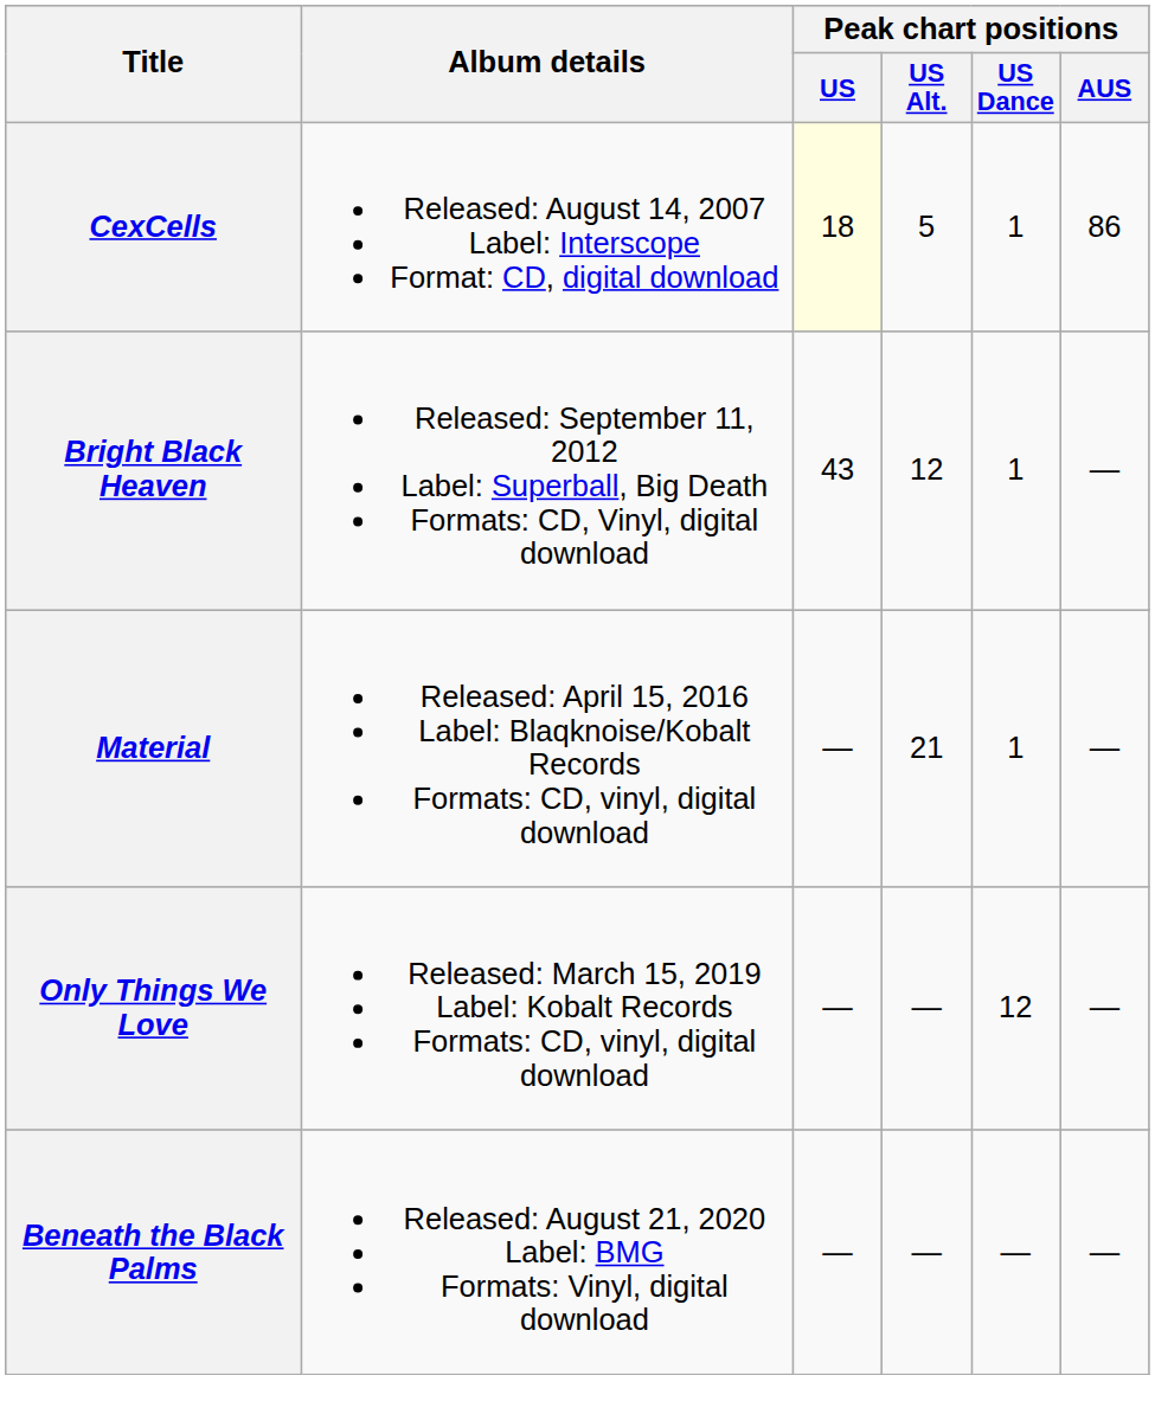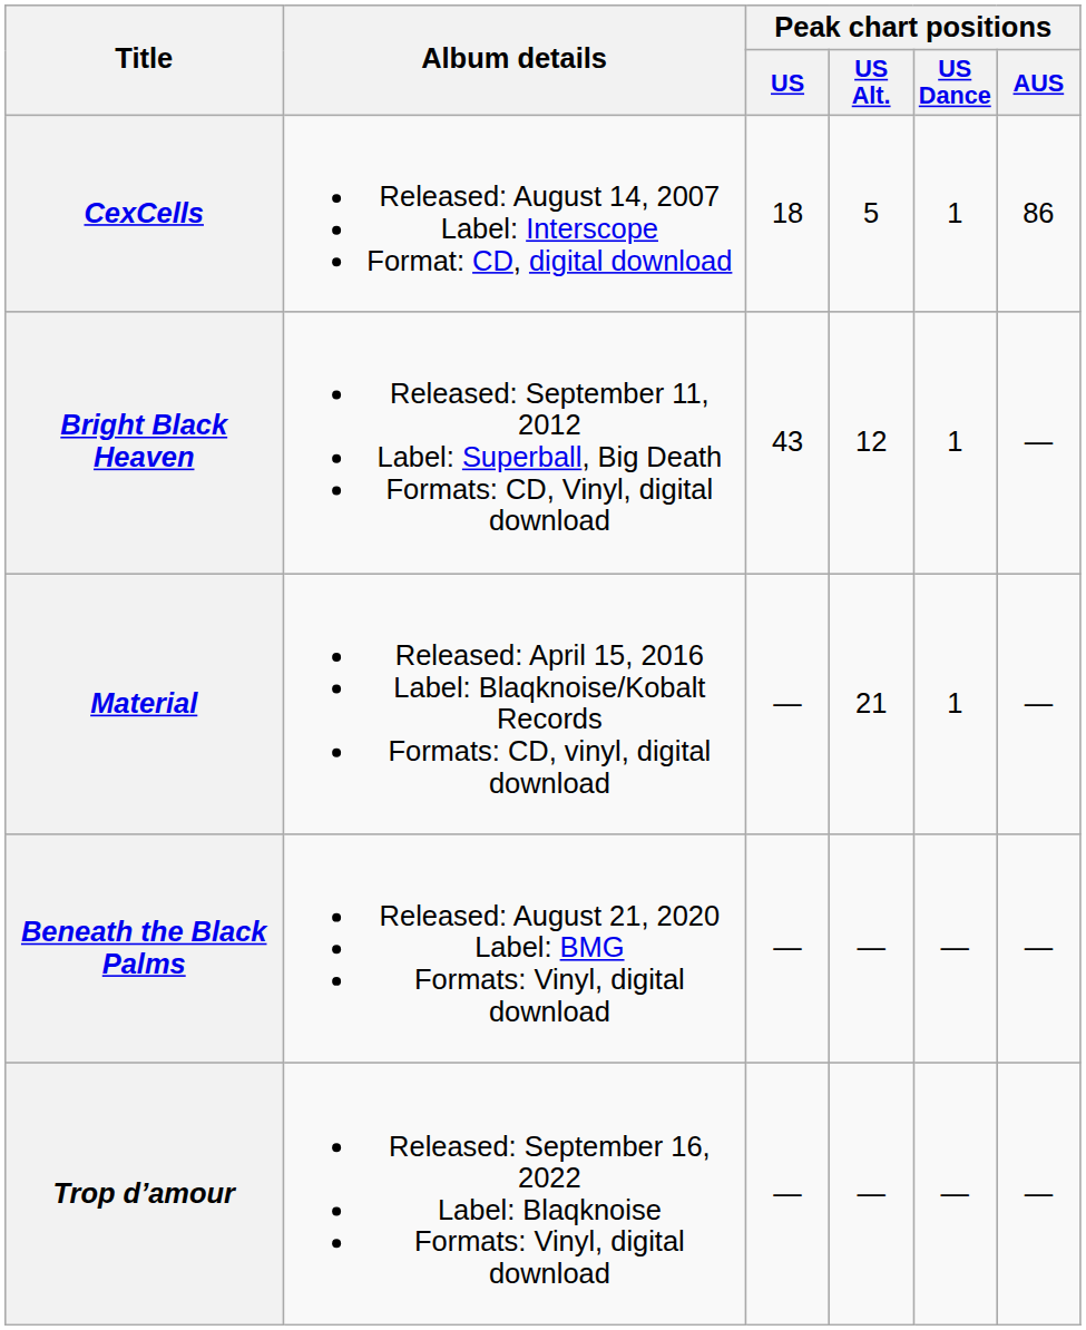CexCells | Peak chart positions / US: lightyellow background -> no background
- row: Only Things We Love | Released: March 15, 2019 Label: Kobalt Records Formats: CD, vinyl, digital download | — | — | 12 | —
+ row: Trop d’amour | Released: September 16, 2022 Label: Blaqknoise Formats: Vinyl, digital download | — | — | — | —
